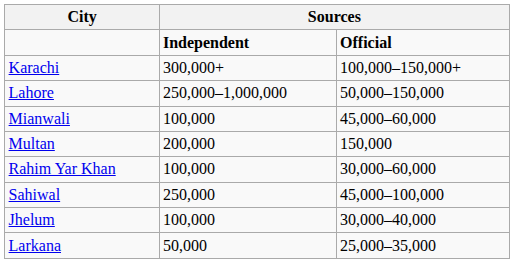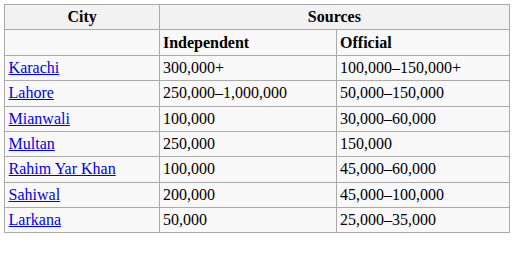Mianwali | column 3: 45,000–60,000 -> 30,000–60,000
Multan | column 2: 200,000 -> 250,000
Rahim Yar Khan | column 3: 30,000–60,000 -> 45,000–60,000
Sahiwal | column 2: 250,000 -> 200,000
- row: Jhelum | 100,000 | 30,000–40,000
